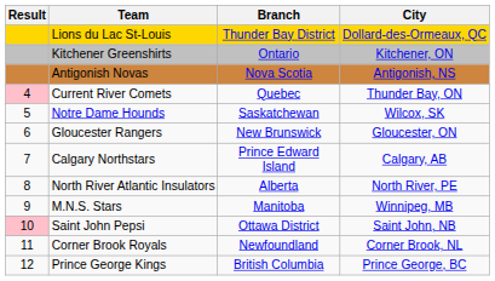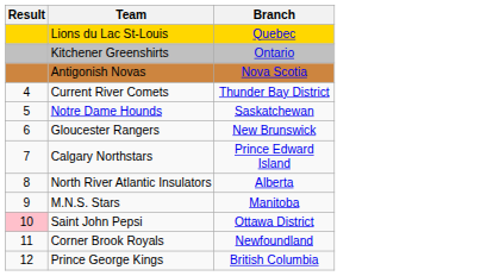- column: City | Dollard-des-Ormeaux, QC | Kitchener, ON | Antigonish, NS | Thunder Bay, ON | Wilcox, SK | Gloucester, ON | Calgary, AB | North River, PE | Winnipeg, MB | Saint John, NB | Corner Brook, NL | Prince George, BC
Lions du Lac St-Louis | Branch: Thunder Bay District -> Quebec
Current River Comets | Result: pink background -> no background
Current River Comets | Branch: Quebec -> Thunder Bay District
